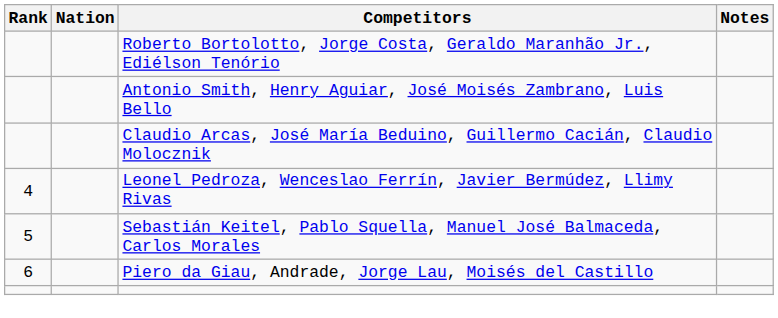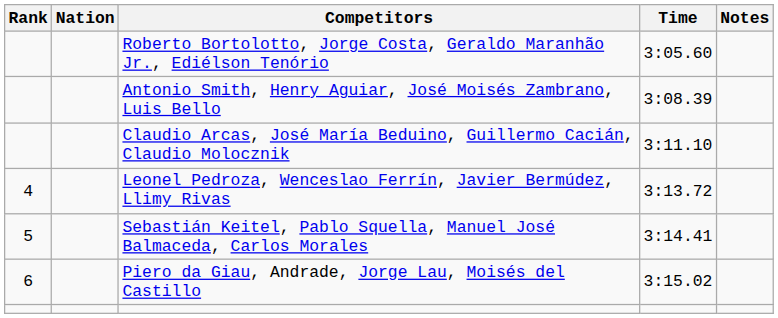+ column: Time | 3:05.60 | 3:08.39 | 3:11.10 | 3:13.72 | 3:14.41 | 3:15.02
